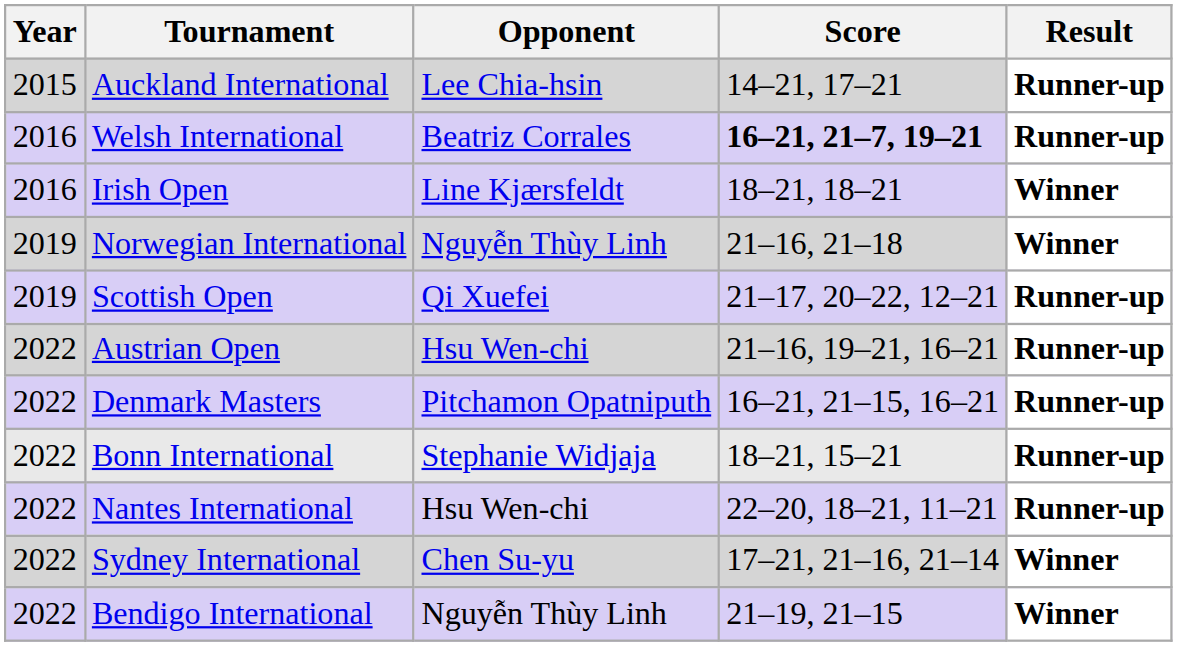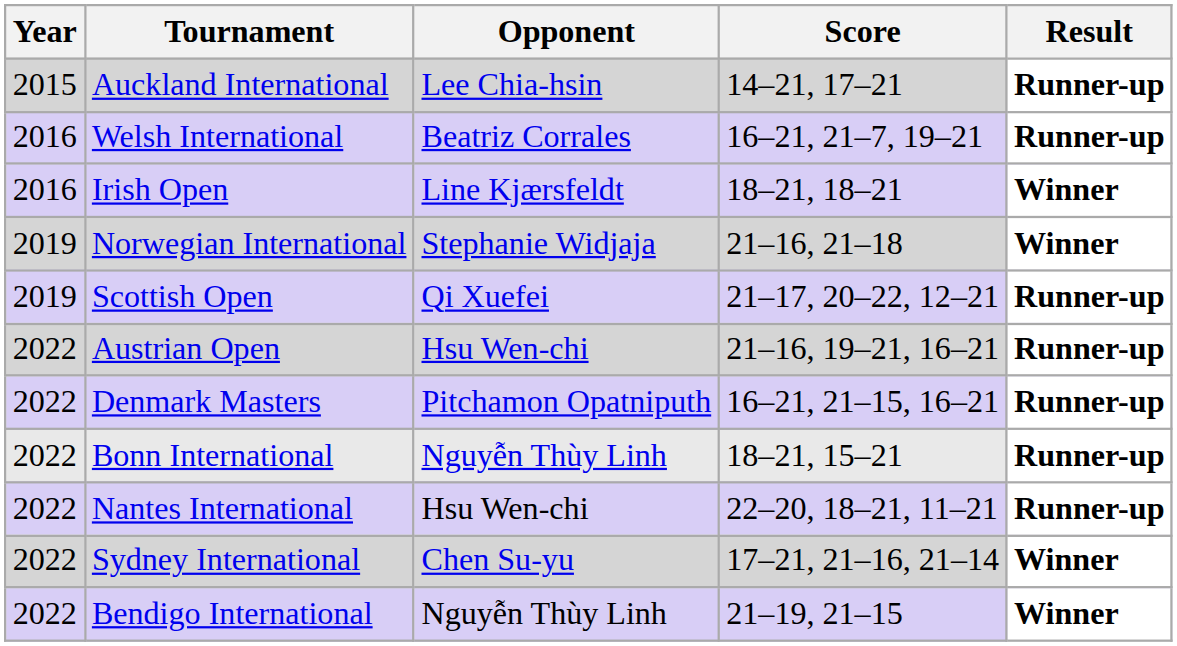Welsh International | Score: bold -> normal
Norwegian International | Opponent: Nguyễn Thùy Linh -> Stephanie Widjaja
Bonn International | Opponent: Stephanie Widjaja -> Nguyễn Thùy Linh
